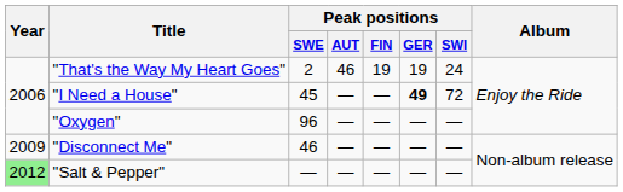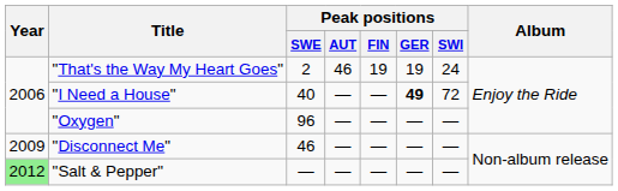"I Need a House" | Peak positions / SWE: 45 -> 40
